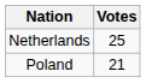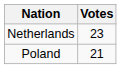Netherlands | Votes: 25 -> 23
